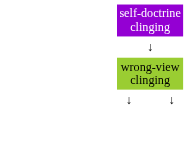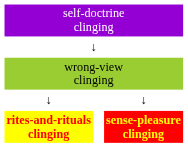+ row: rites-and-rituals clinging | sense-pleasure clinging
